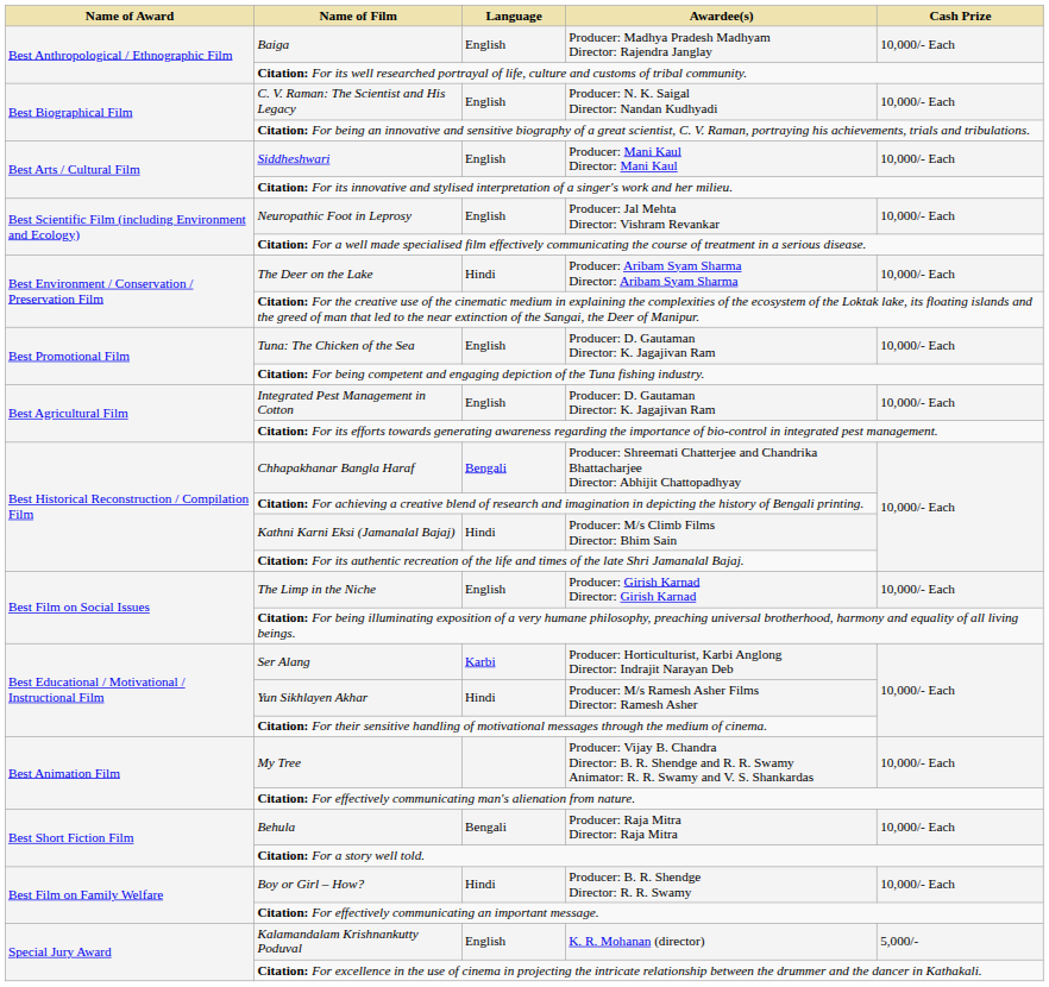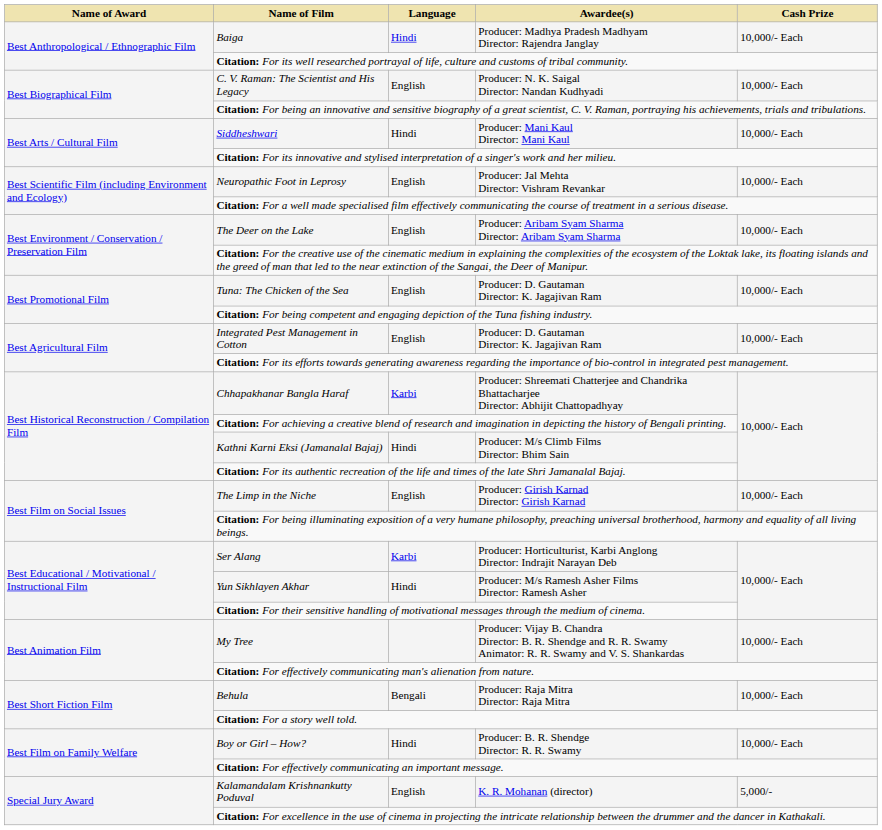Baiga | Language: English -> Hindi
Siddheshwari | Language: English -> Hindi
The Deer on the Lake | Language: Hindi -> English
Chhapakhanar Bangla Haraf | Language: Bengali -> Karbi
